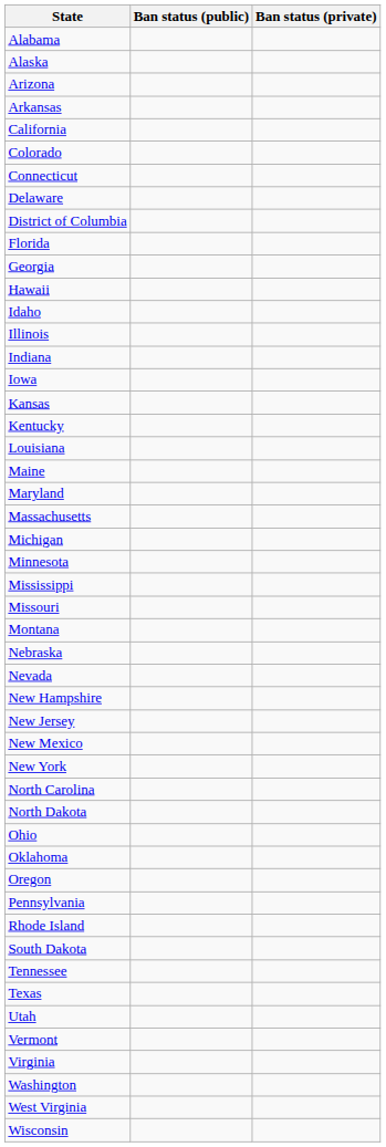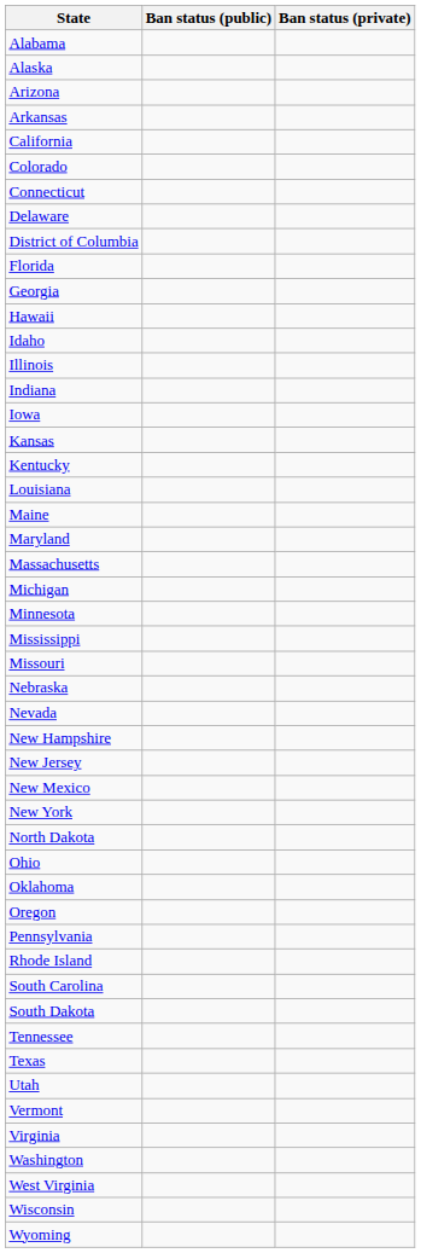- row: Montana
- row: North Carolina
+ row: South Carolina
+ row: Wyoming
